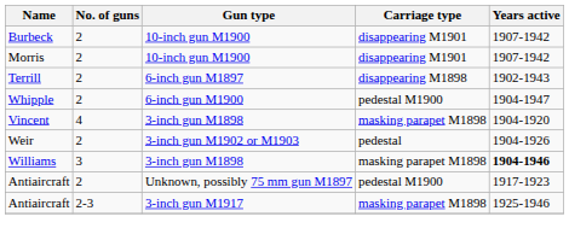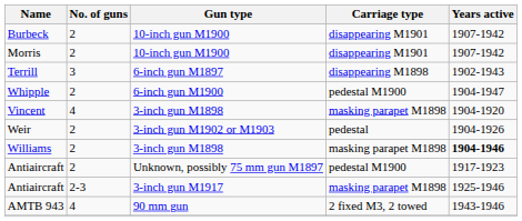Terrill | No. of guns: 2 -> 3
Williams | No. of guns: 3 -> 2
+ row: AMTB 943 | 4 | 90 mm gun | 2 fixed M3, 2 towed | 1943-1946
